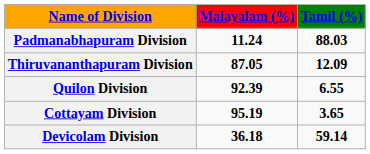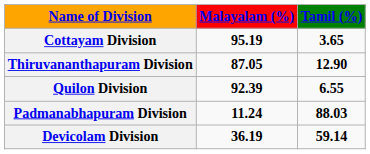rows swapped: Padmanabhapuram Division <-> Cottayam Division
Thiruvananthapuram Division | column 3: 12.09 -> 12.90
Devicolam Division | column 2: 36.18 -> 36.19
